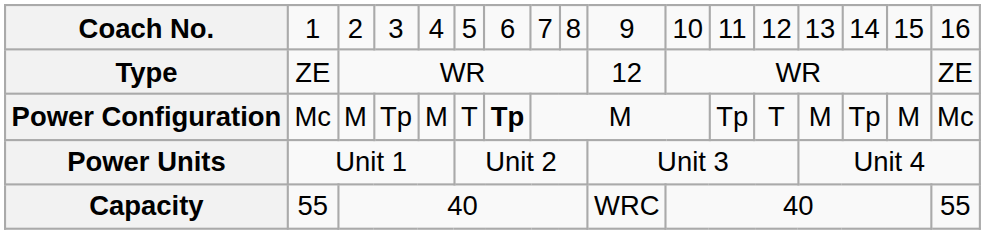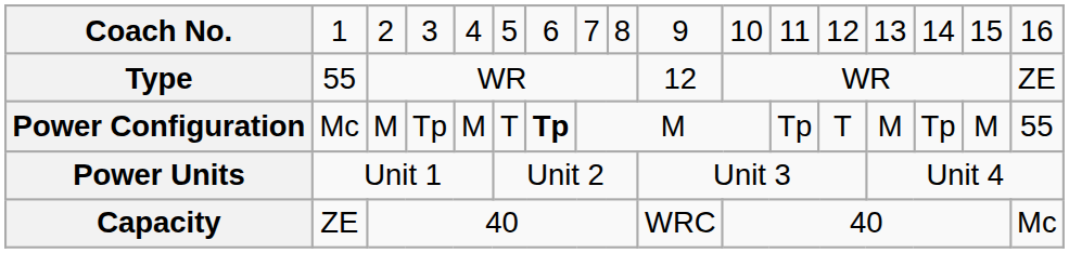Type | column 2: ZE -> 55
Power Configuration | column 17: Mc -> 55
Capacity | column 2: 55 -> ZE
Capacity | column 17: 55 -> Mc
